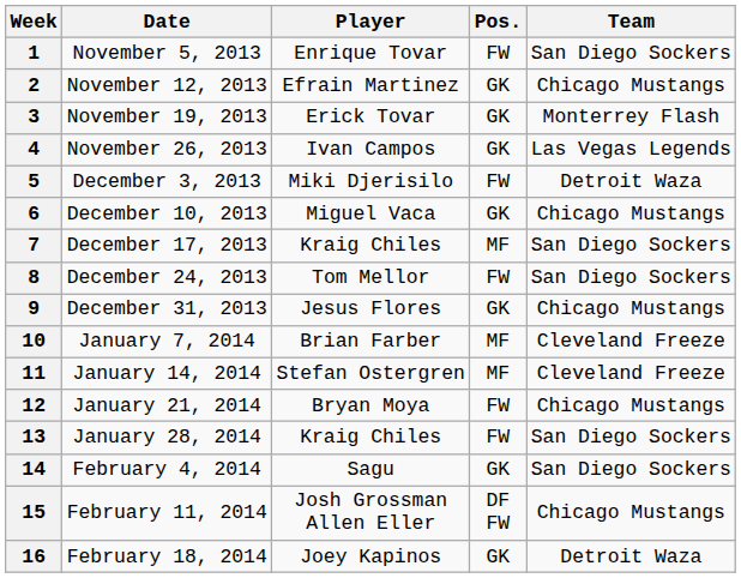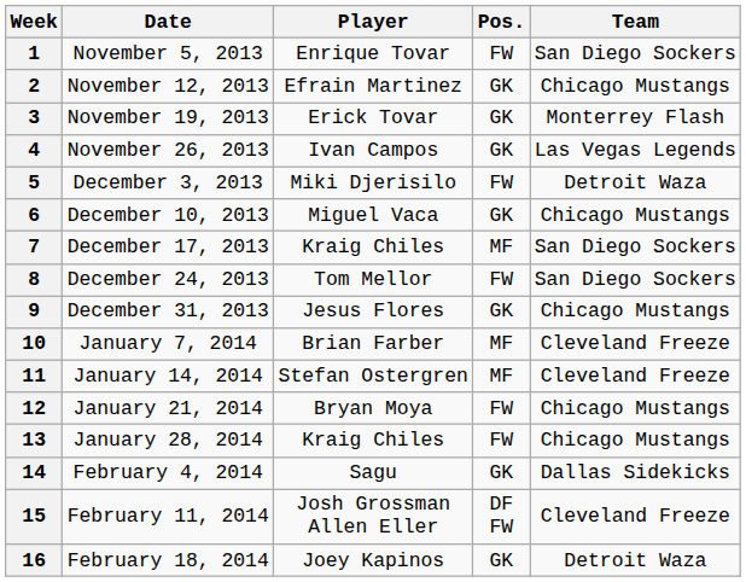13 | Team: San Diego Sockers -> Chicago Mustangs
14 | Team: San Diego Sockers -> Dallas Sidekicks
15 | Team: Chicago Mustangs -> Cleveland Freeze
